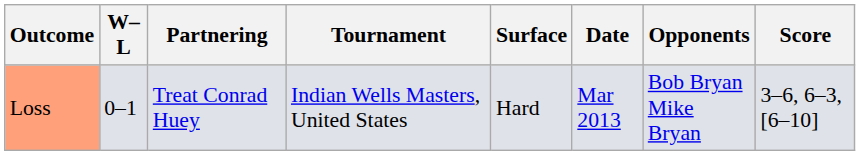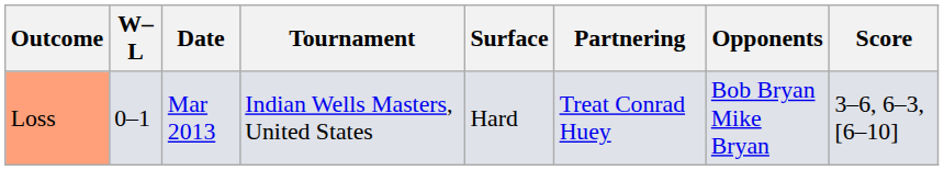columns swapped: Date <-> Partnering
